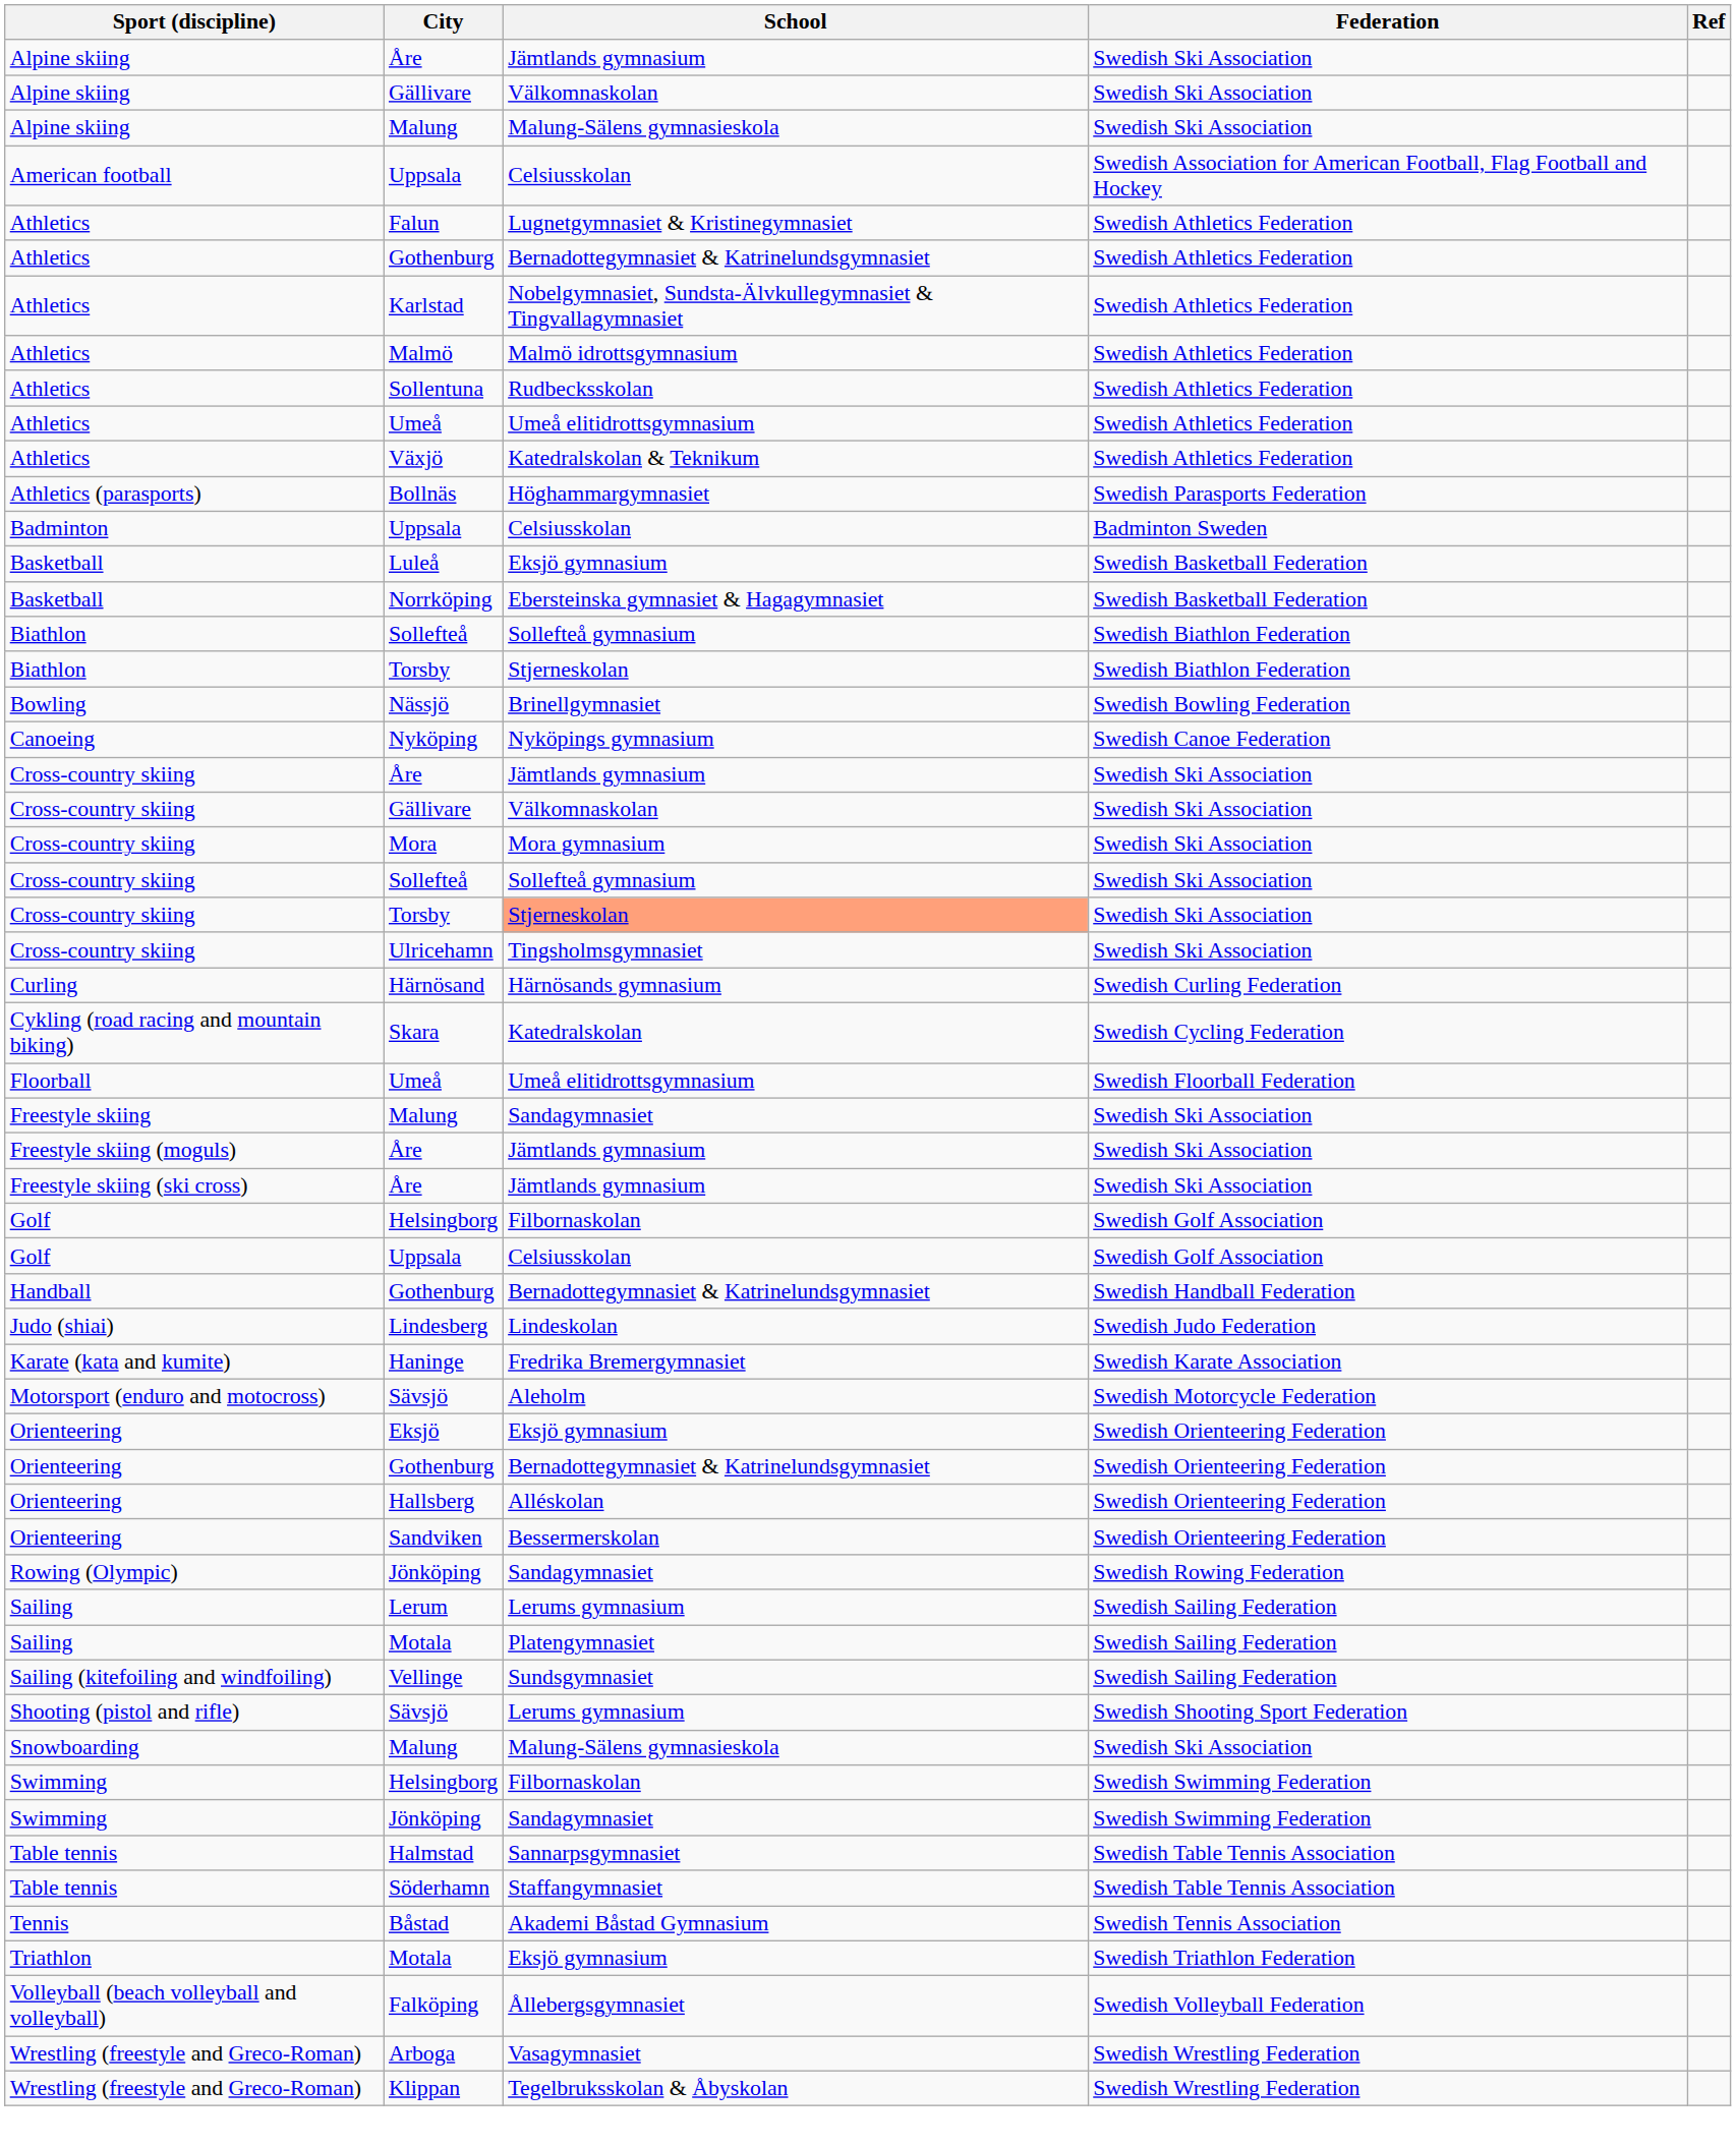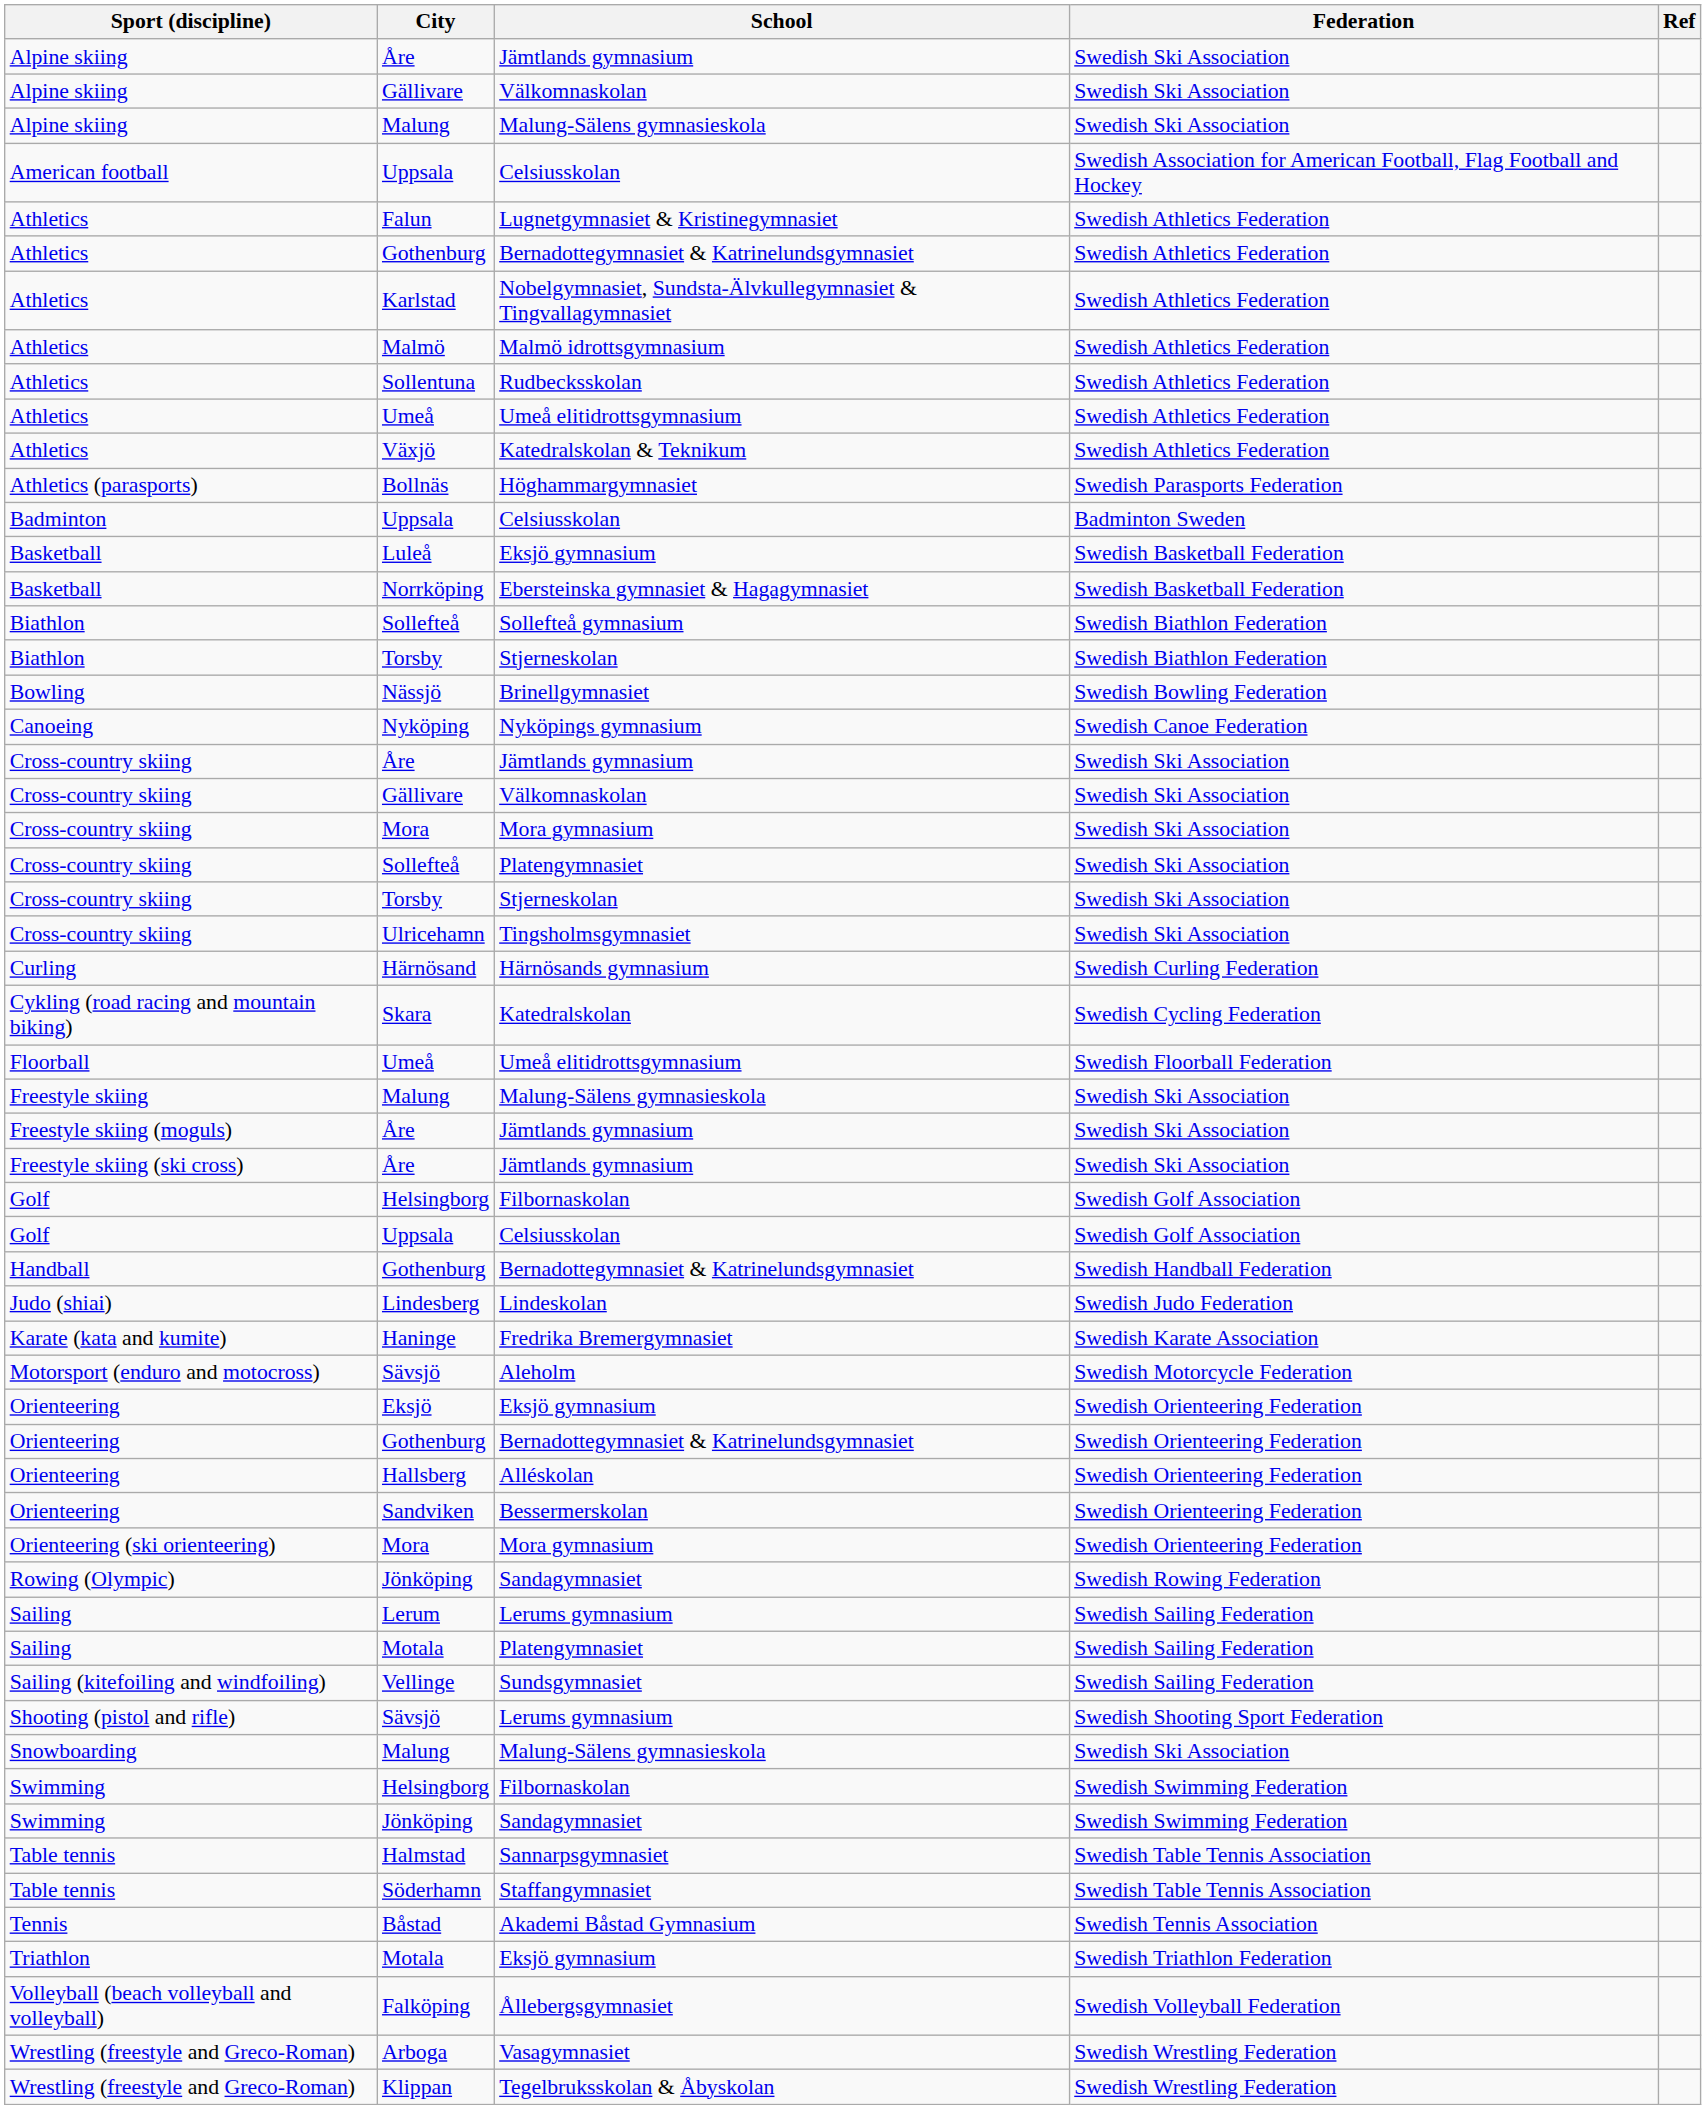Cross-country skiing / Sollefteå | School: Sollefteå gymnasium -> Platengymnasiet
Cross-country skiing / Torsby | School: lightsalmon background -> no background
Freestyle skiing / Malung | School: Sandagymnasiet -> Malung-Sälens gymnasieskola
+ row: Orienteering (ski orienteering) | Mora | Mora gymnasium | Swedish Orienteering Federation
